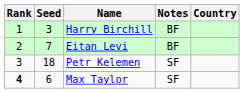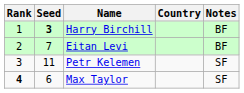columns swapped: Country <-> Notes
Harry Birchill | Seed: normal -> bold
Petr Kelemen | Seed: 18 -> 11
